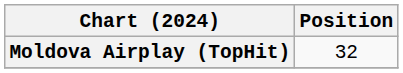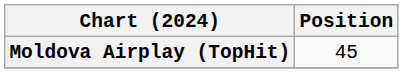Moldova Airplay (TopHit) | Position: 32 -> 45
